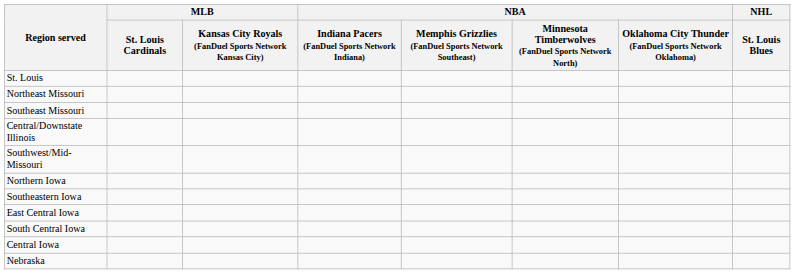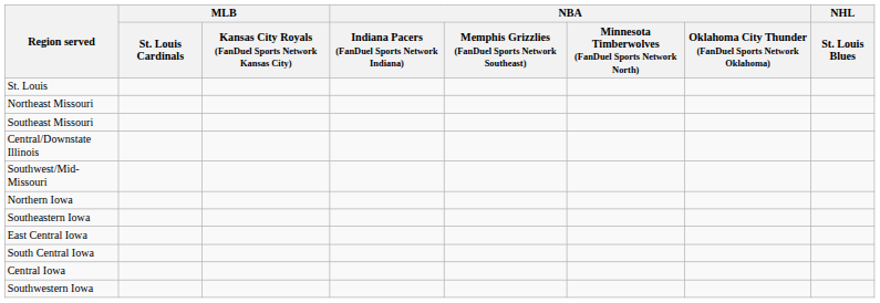+ row: Southwestern Iowa
- row: Nebraska
